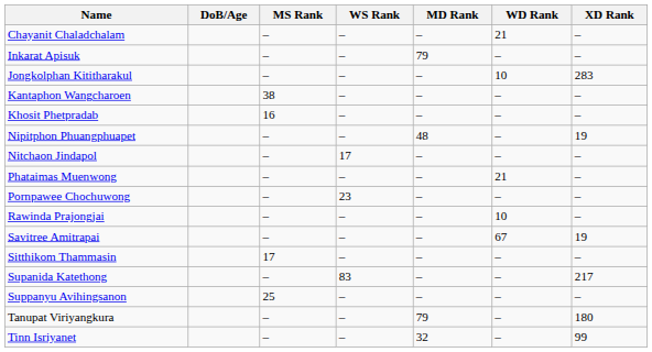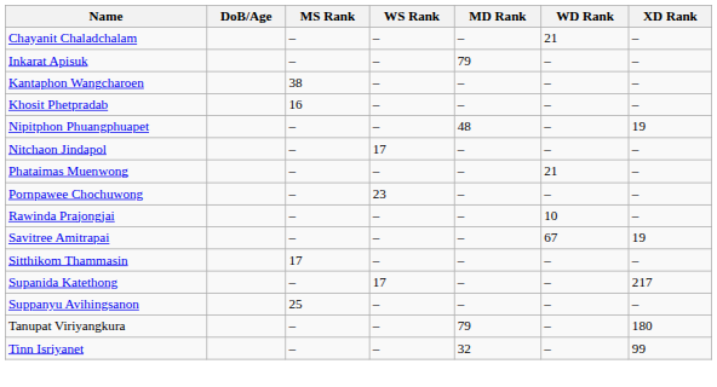- row: Jongkolphan Kititharakul | – | – | – | 10 | 283
Supanida Katethong | WS Rank: 83 -> 17
